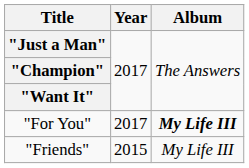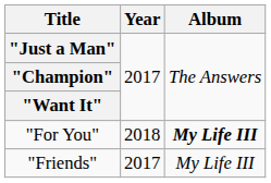"For You" | Year: 2017 -> 2018
"Friends" | Year: 2015 -> 2017
